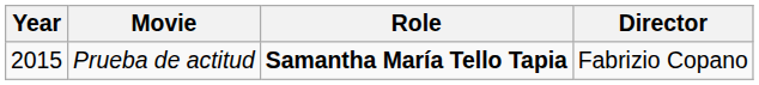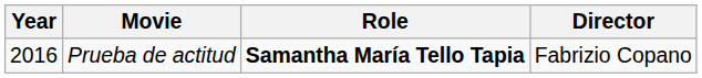Prueba de actitud | Year: 2015 -> 2016
